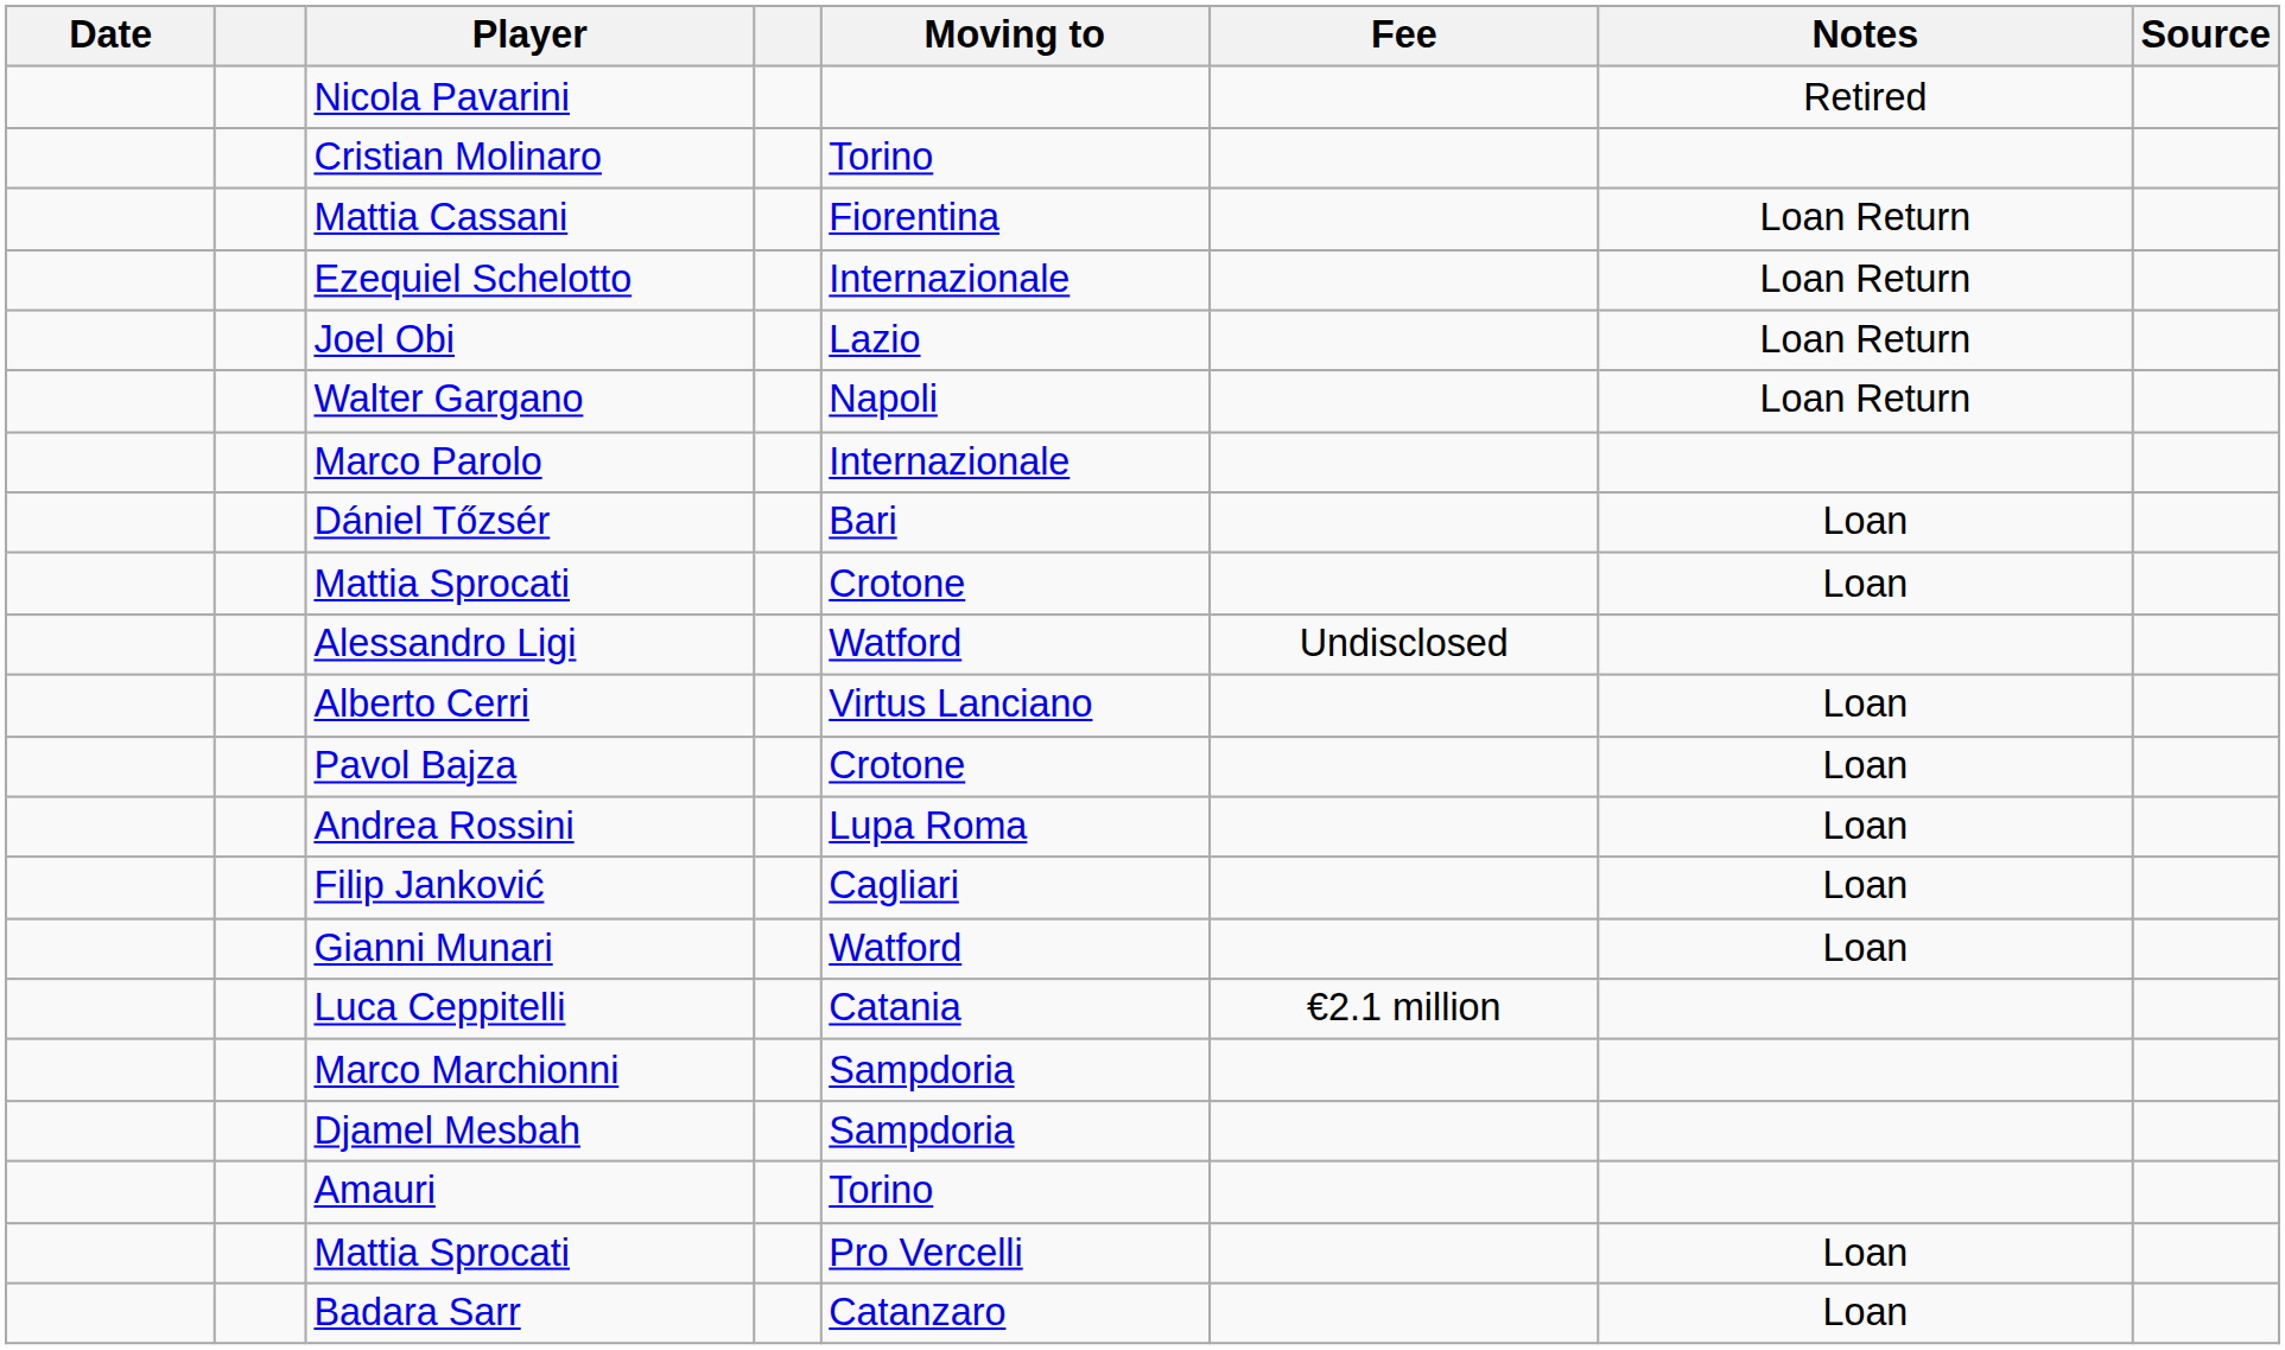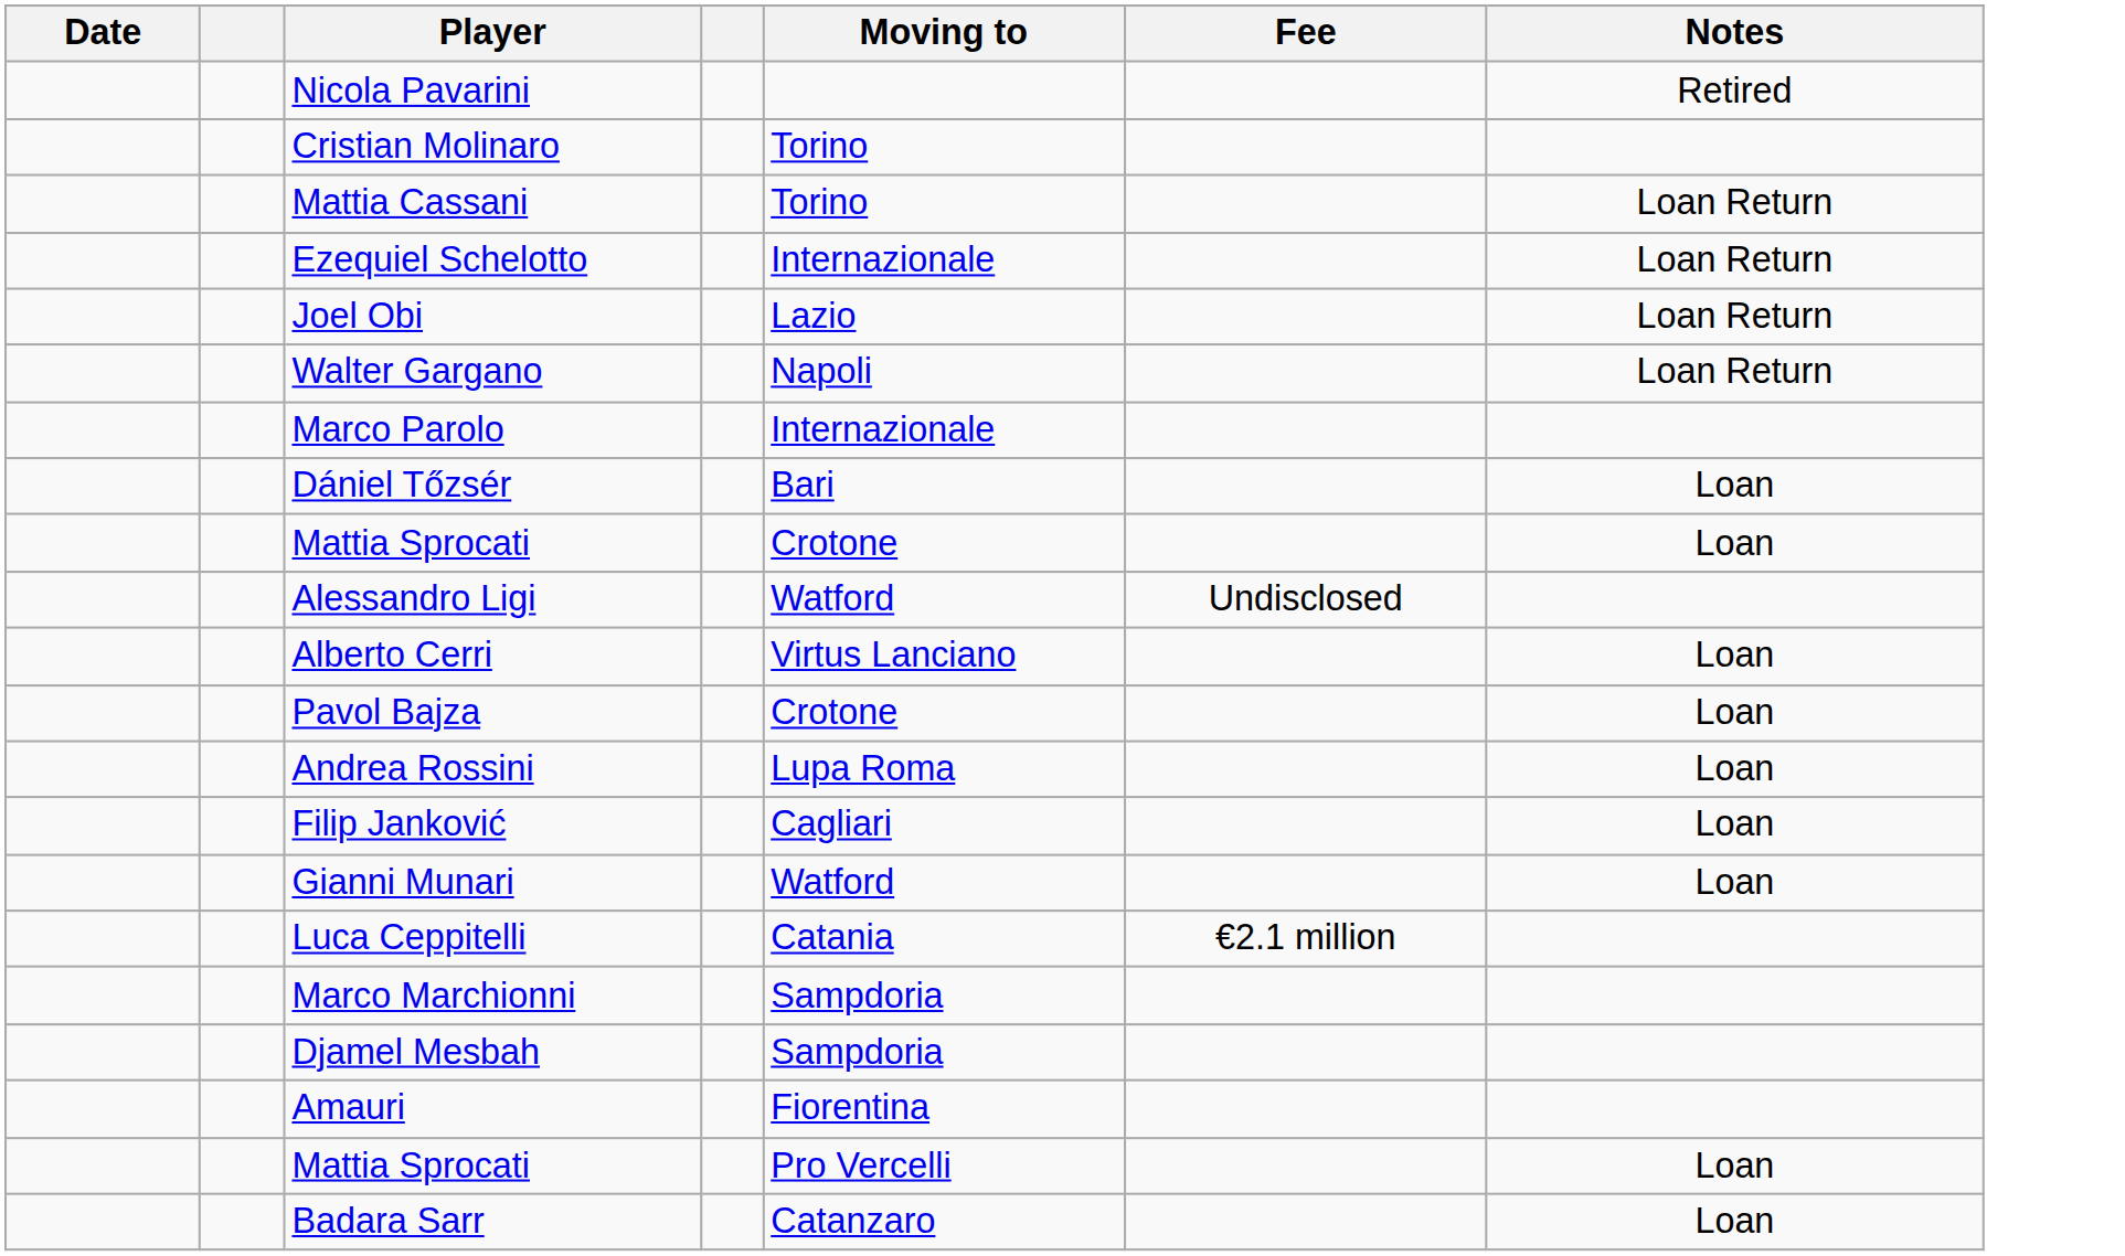- column: Source
Mattia Cassani | Moving to: Fiorentina -> Torino
Amauri | Moving to: Torino -> Fiorentina
